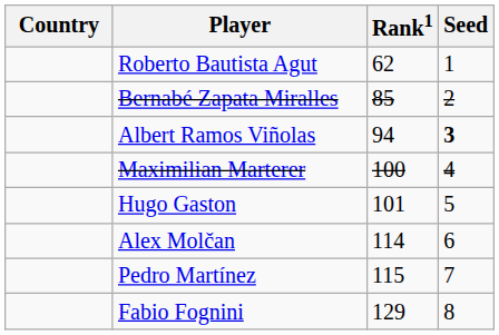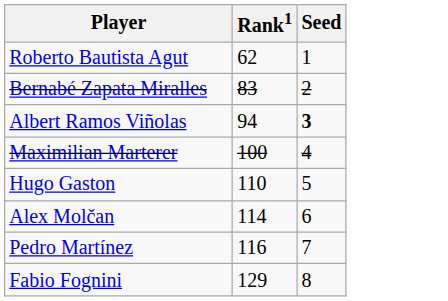- column: Country
Bernabé Zapata Miralles | Rank1: 85 -> 83
Hugo Gaston | Rank1: 101 -> 110
Pedro Martínez | Rank1: 115 -> 116
